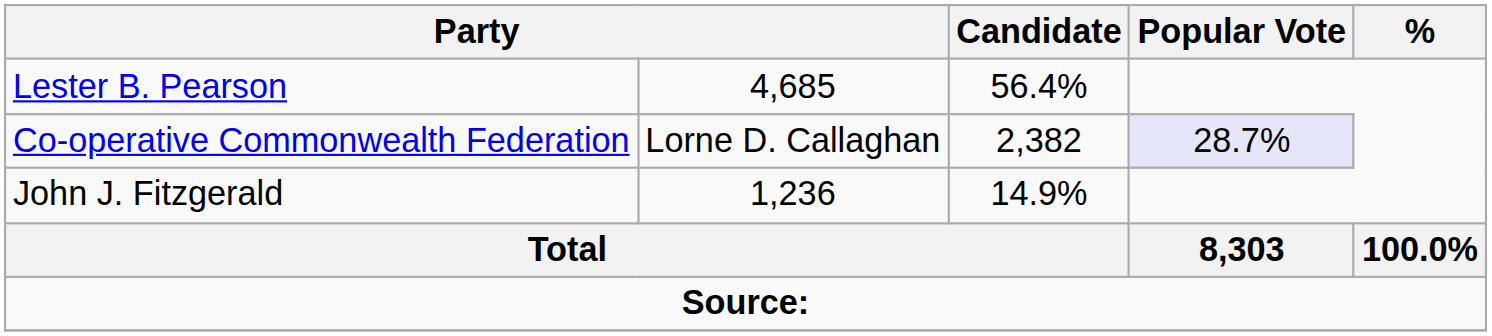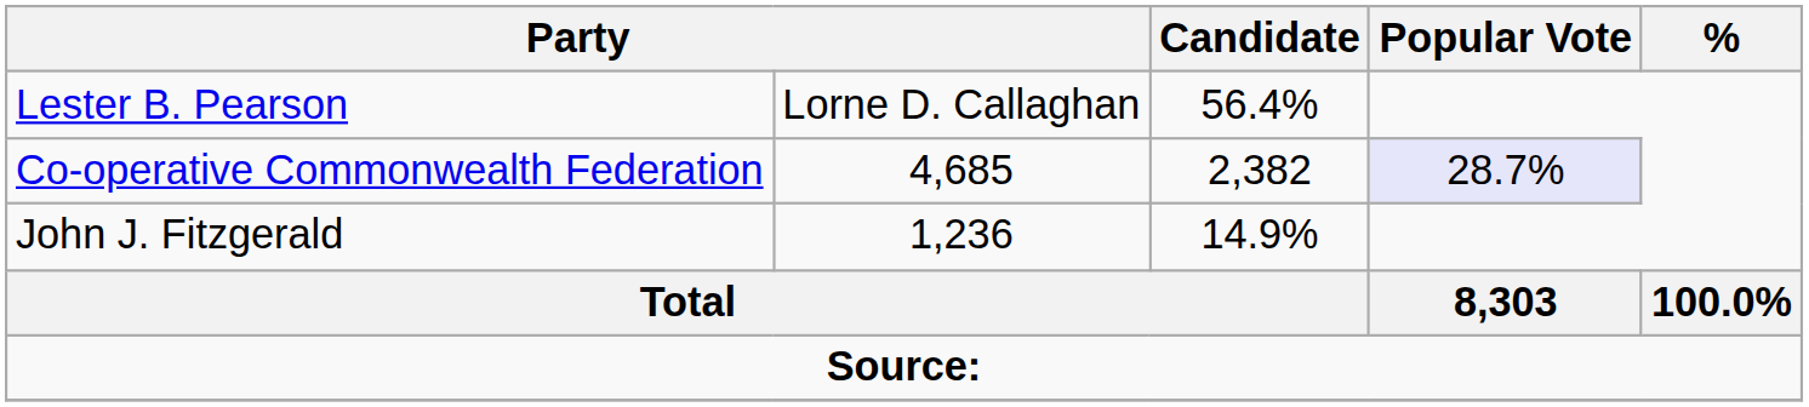Lester B. Pearson | column 2: 4,685 -> Lorne D. Callaghan
Co-operative Commonwealth Federation | column 2: Lorne D. Callaghan -> 4,685
